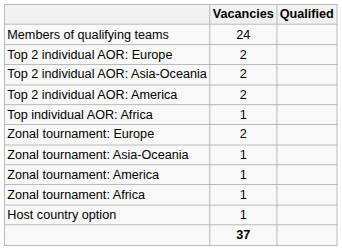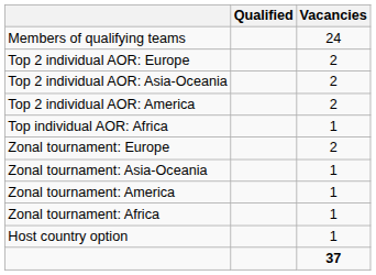columns swapped: Vacancies <-> Qualified
